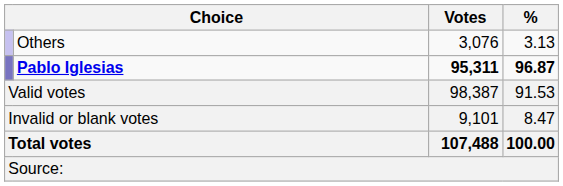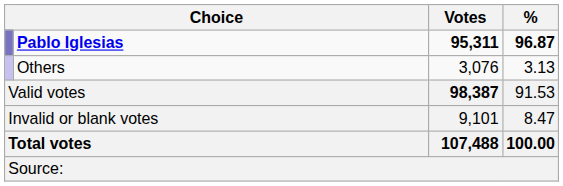rows swapped: Pablo Iglesias <-> Others
Valid votes | Votes: normal -> bold
